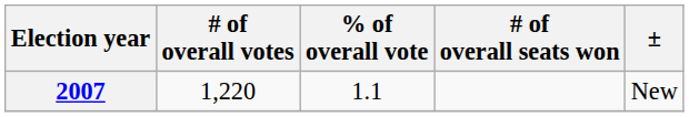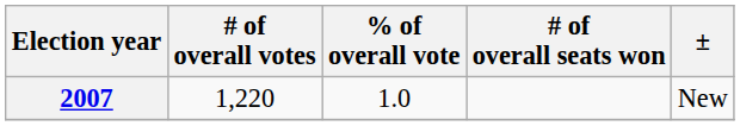2007 | % of overall vote: 1.1 -> 1.0
